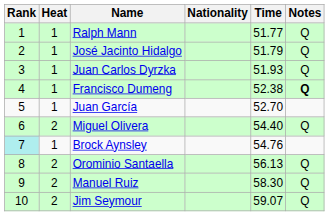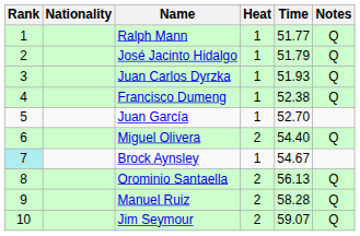columns swapped: Heat <-> Nationality
Francisco Dumeng | Notes: bold -> normal
Brock Aynsley | Time: 54.76 -> 54.67
Manuel Ruiz | Time: 58.30 -> 58.28
